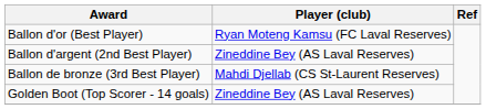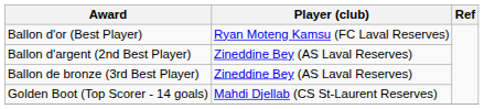Ballon de bronze (3rd Best Player) | Player (club): Mahdi Djellab (CS St-Laurent Reserves) -> Zineddine Bey (AS Laval Reserves)
Golden Boot (Top Scorer - 14 goals) | Player (club): Zineddine Bey (AS Laval Reserves) -> Mahdi Djellab (CS St-Laurent Reserves)
